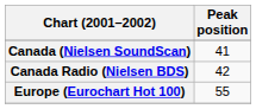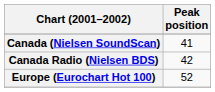Europe (Eurochart Hot 100) | Peak position: 55 -> 52
